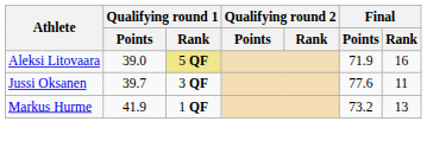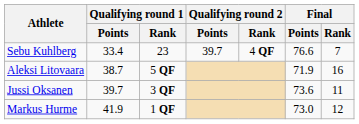+ row: Sebu Kuhlberg | 33.4 | 23 | 39.7 | 4 QF | 76.6 | 7
Aleksi Litovaara | Qualifying round 1 / Points: 39.0 -> 38.7
Aleksi Litovaara | Qualifying round 1 / Rank: khaki background -> no background
Jussi Oksanen | Final / Points: 77.6 -> 73.6
Markus Hurme | Final / Points: 73.2 -> 73.0
Markus Hurme | Final / Rank: 13 -> 12
